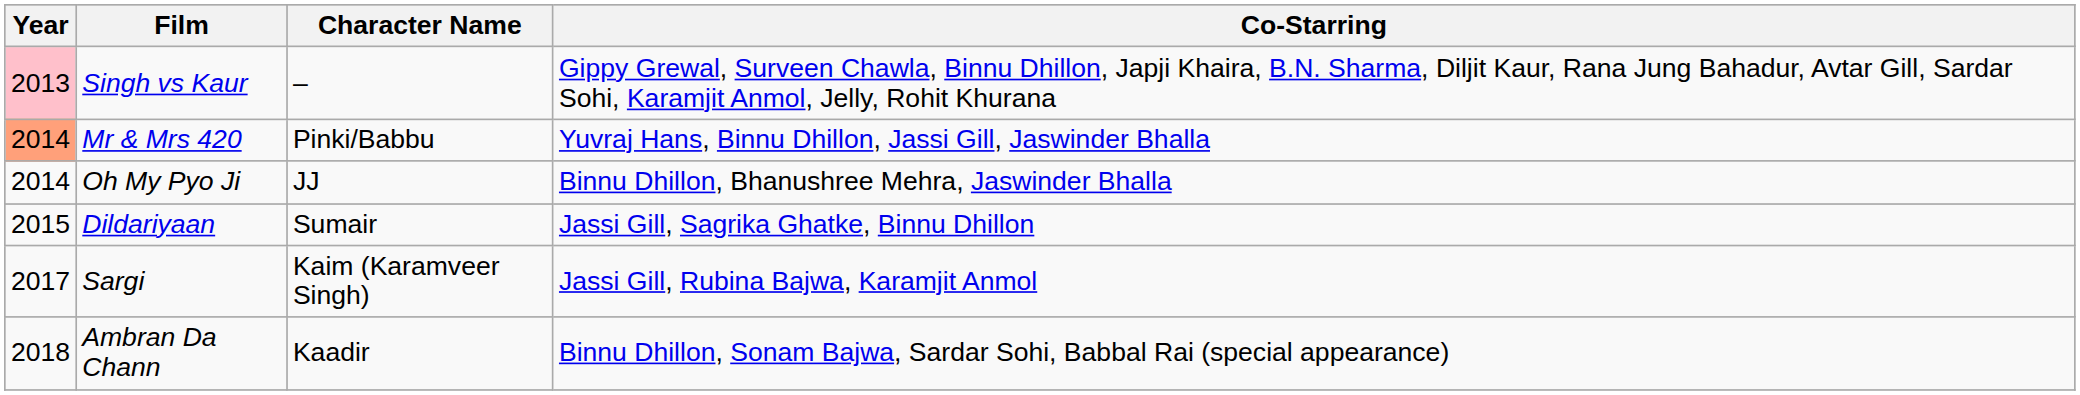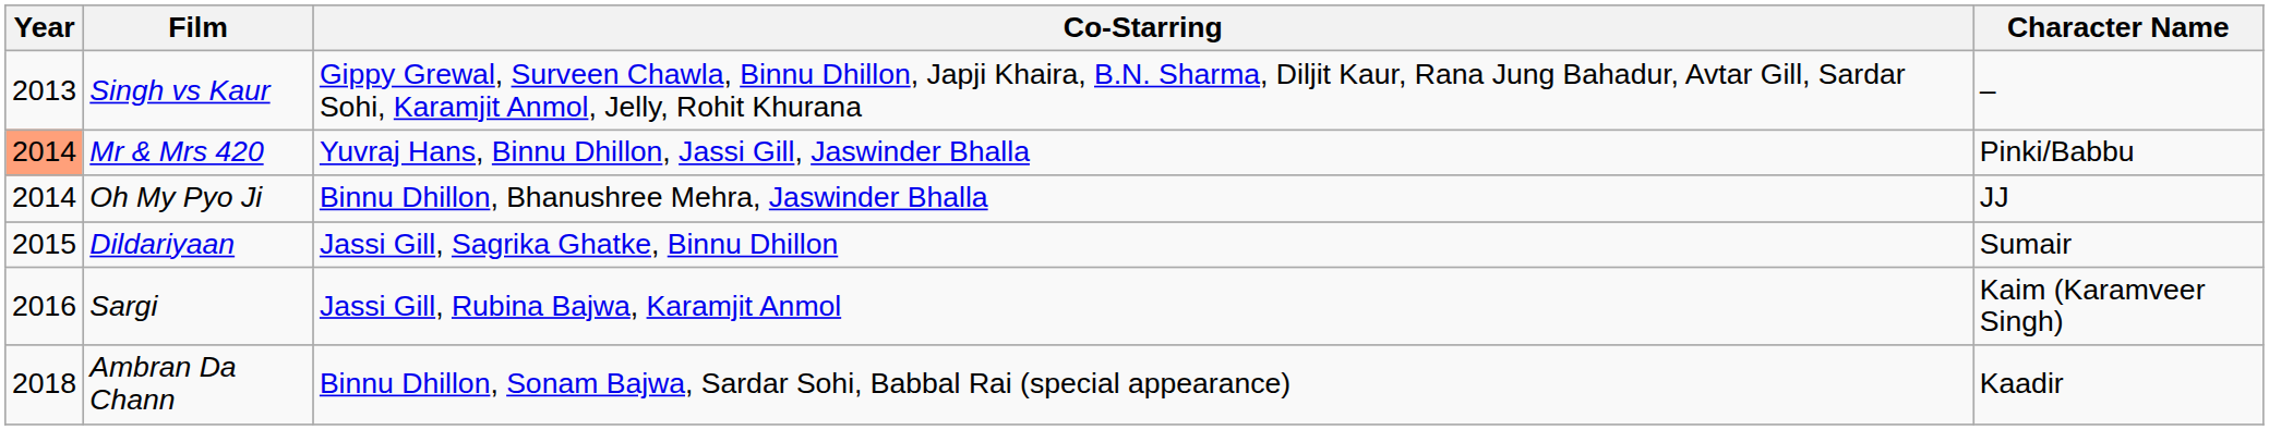columns swapped: Character Name <-> Co-Starring
Singh vs Kaur | Year: pink background -> no background
Sargi | Year: 2017 -> 2016
